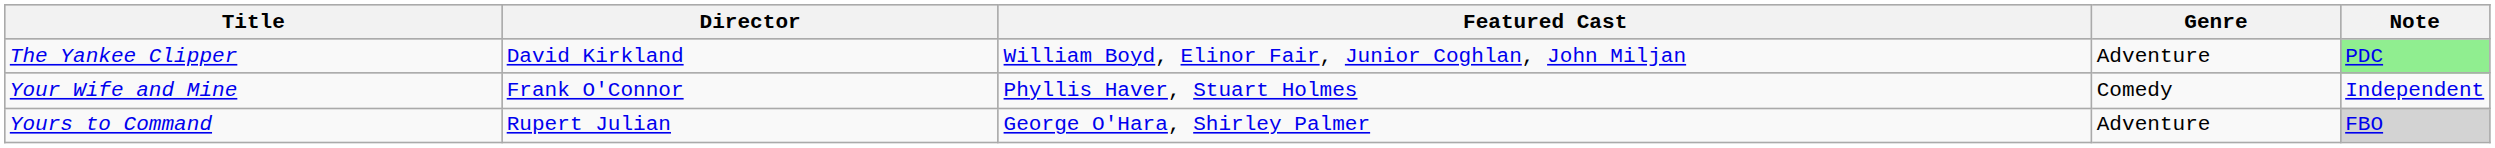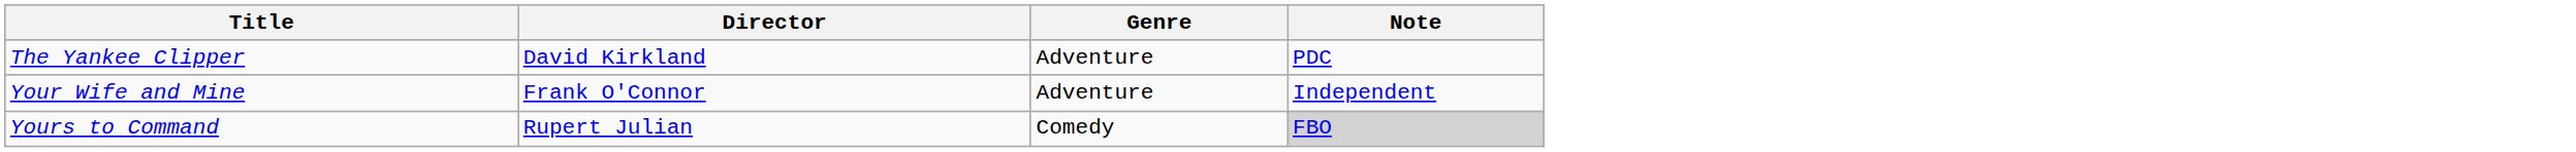- column: Featured Cast | William Boyd, Elinor Fair, Junior Coghlan, John Miljan | Phyllis Haver, Stuart Holmes | George O'Hara, Shirley Palmer
The Yankee Clipper | Note: lightgreen background -> no background
Your Wife and Mine | Genre: Comedy -> Adventure
Yours to Command | Genre: Adventure -> Comedy
